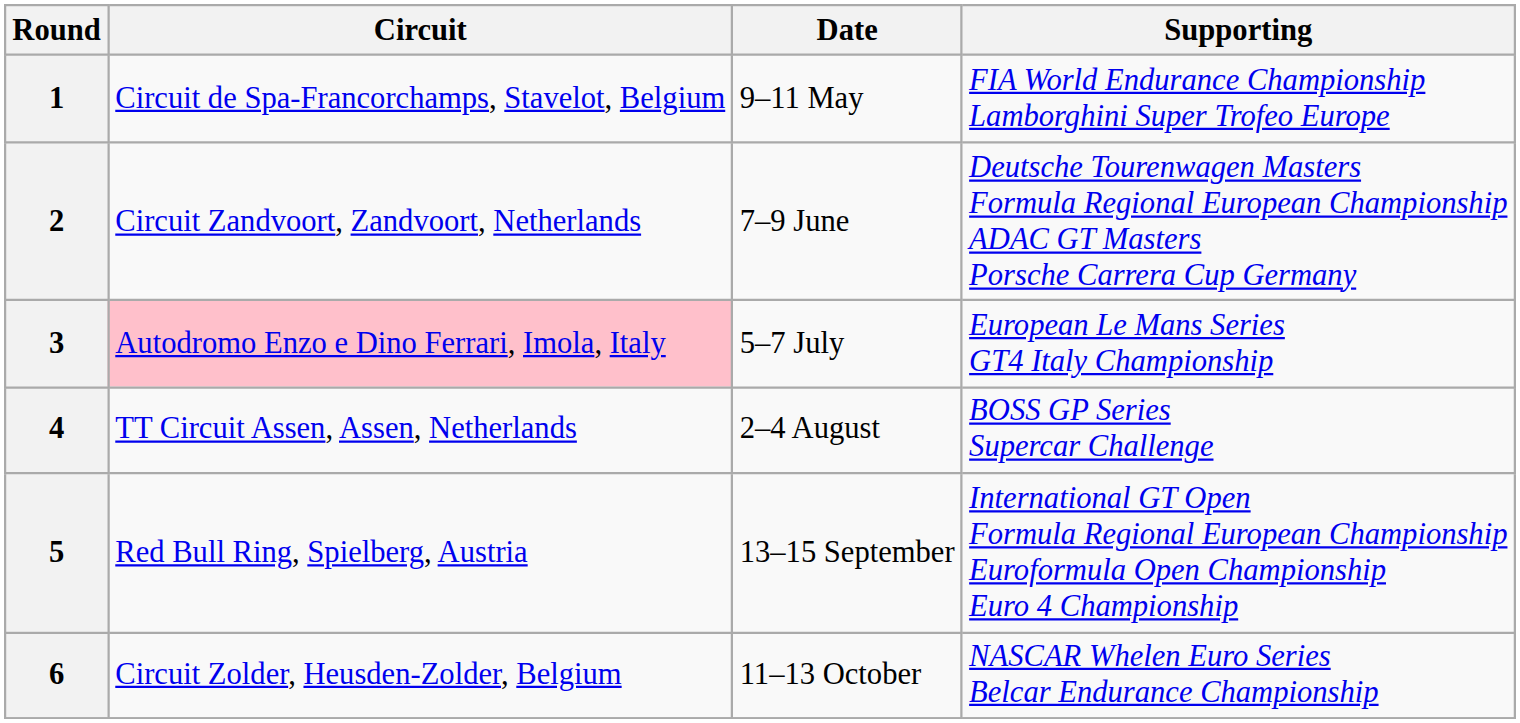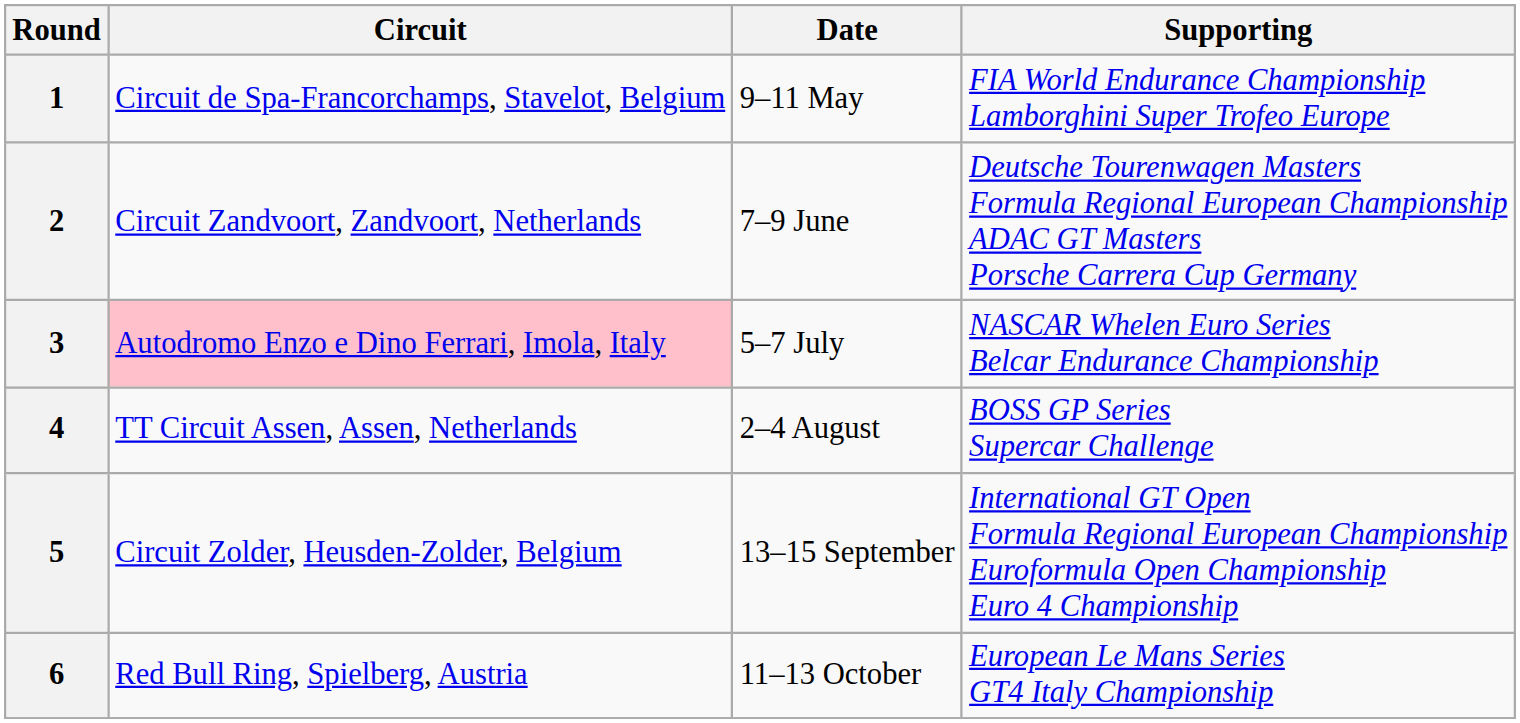3 | Supporting: European Le Mans Series GT4 Italy Championship -> NASCAR Whelen Euro Series Belcar Endurance Championship
5 | Circuit: Red Bull Ring, Spielberg, Austria -> Circuit Zolder, Heusden-Zolder, Belgium
6 | Circuit: Circuit Zolder, Heusden-Zolder, Belgium -> Red Bull Ring, Spielberg, Austria
6 | Supporting: NASCAR Whelen Euro Series Belcar Endurance Championship -> European Le Mans Series GT4 Italy Championship
